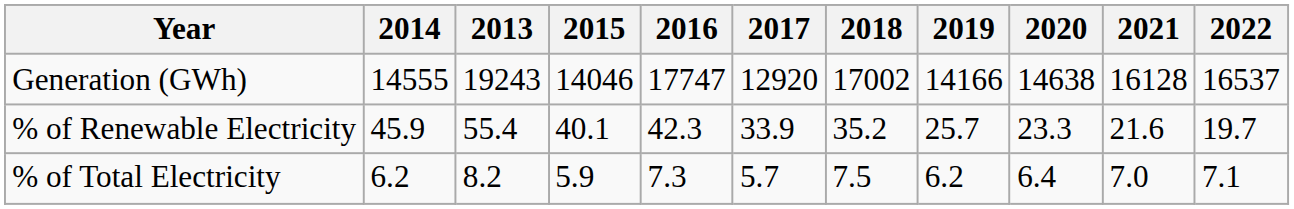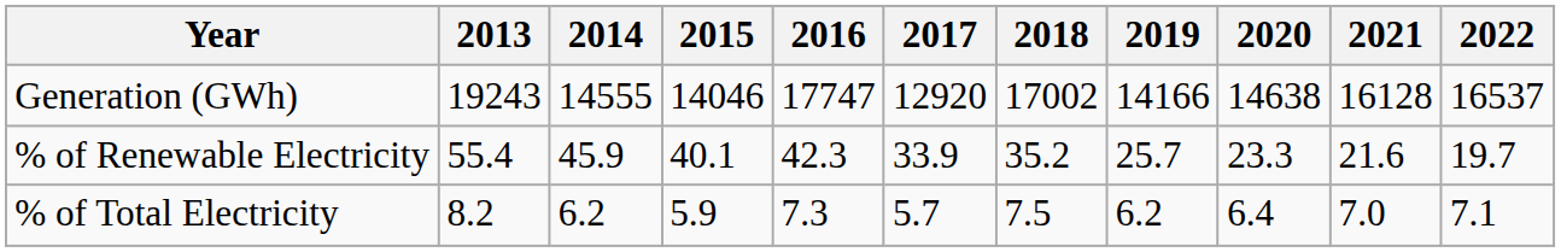columns swapped: 2013 <-> 2014
